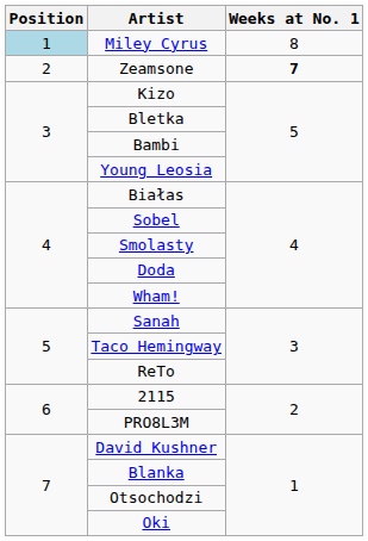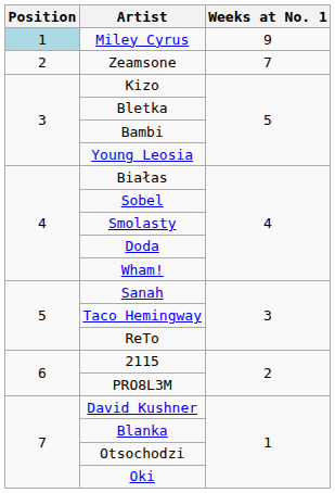Miley Cyrus | Weeks at No. 1: 8 -> 9
Zeamsone | Weeks at No. 1: bold -> normal
